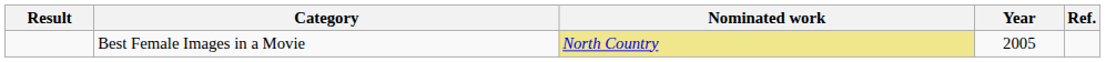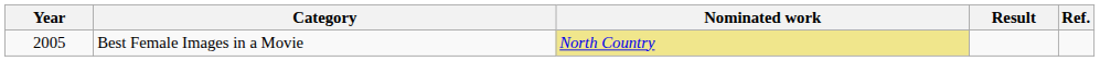columns swapped: Year <-> Result
